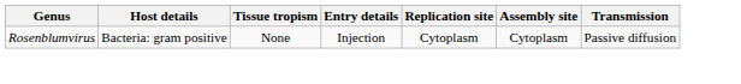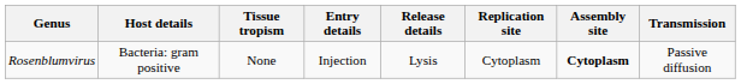+ column: Release details | Lysis
Rosenblumvirus | Assembly site: normal -> bold
